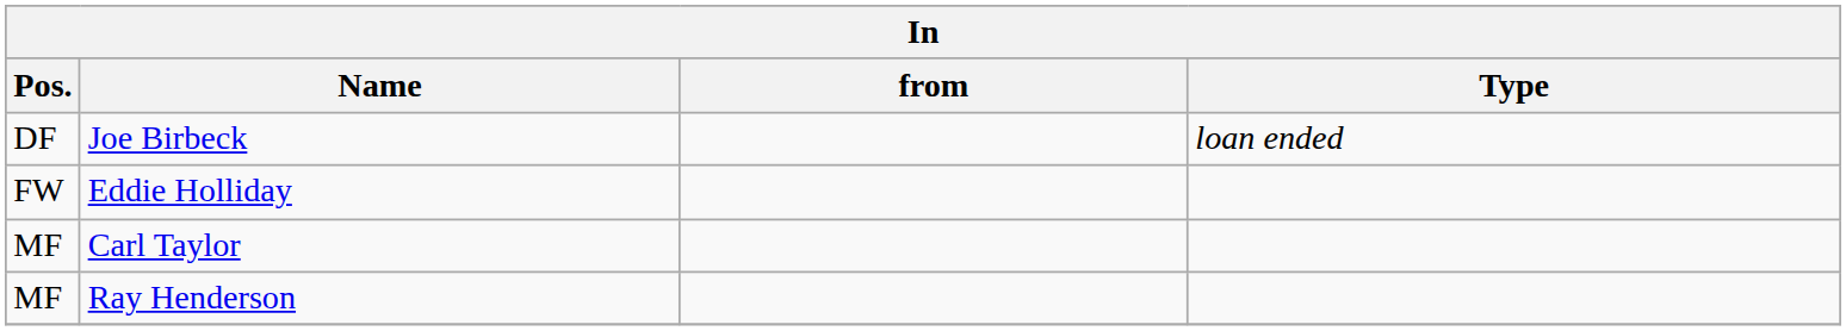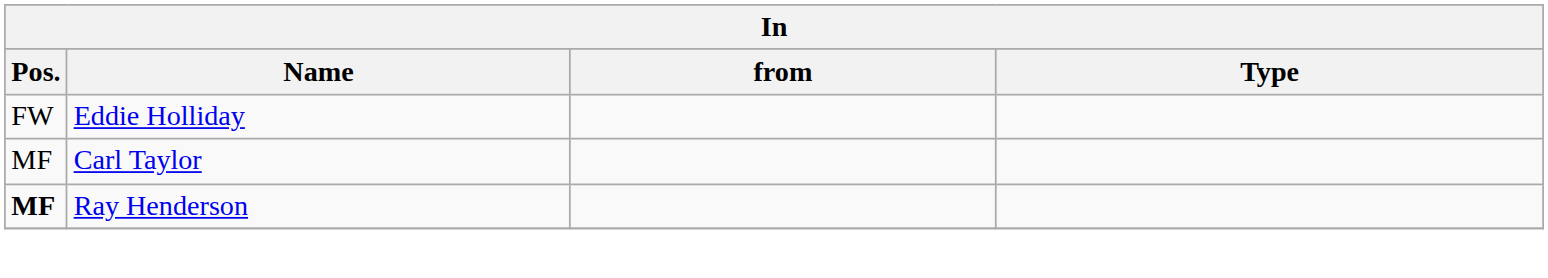- row: DF | Joe Birbeck | loan ended
Ray Henderson | Pos.: normal -> bold
